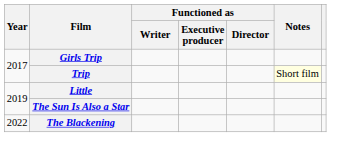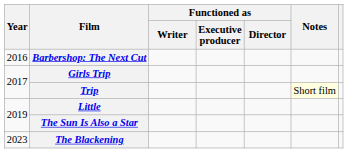+ row: 2016 | Barbershop: The Next Cut
The Blackening | Year: 2022 -> 2023
